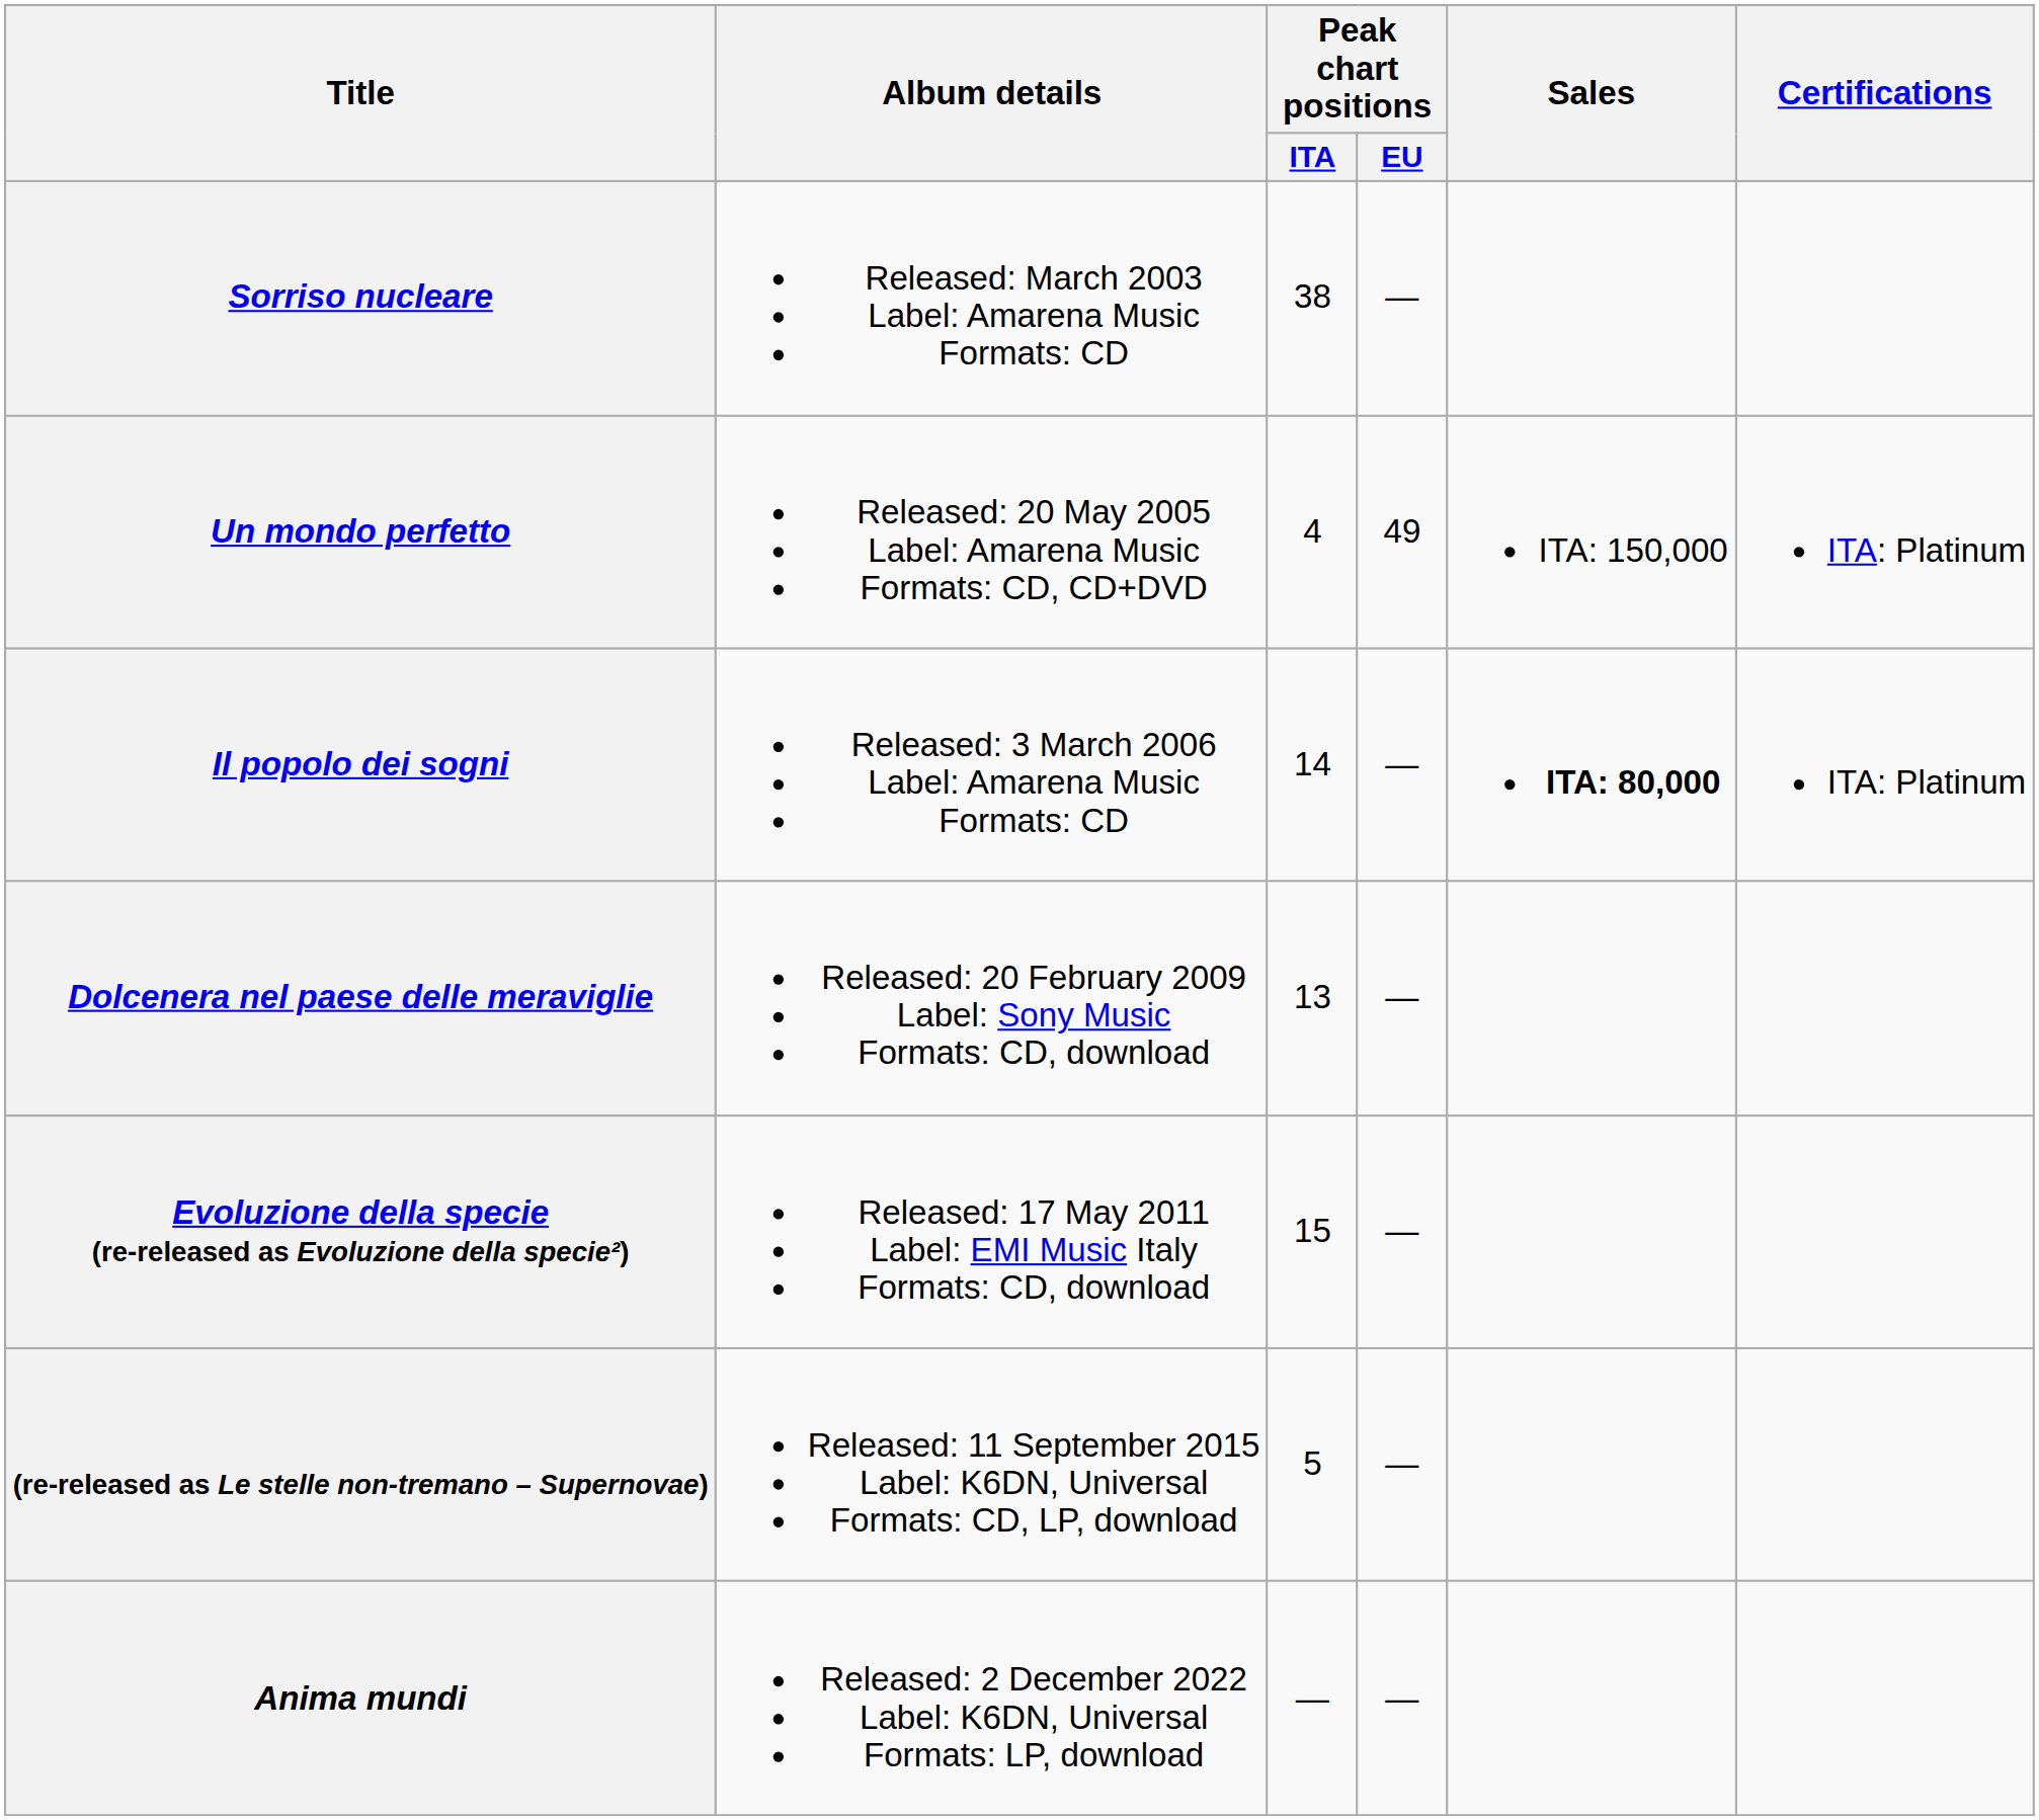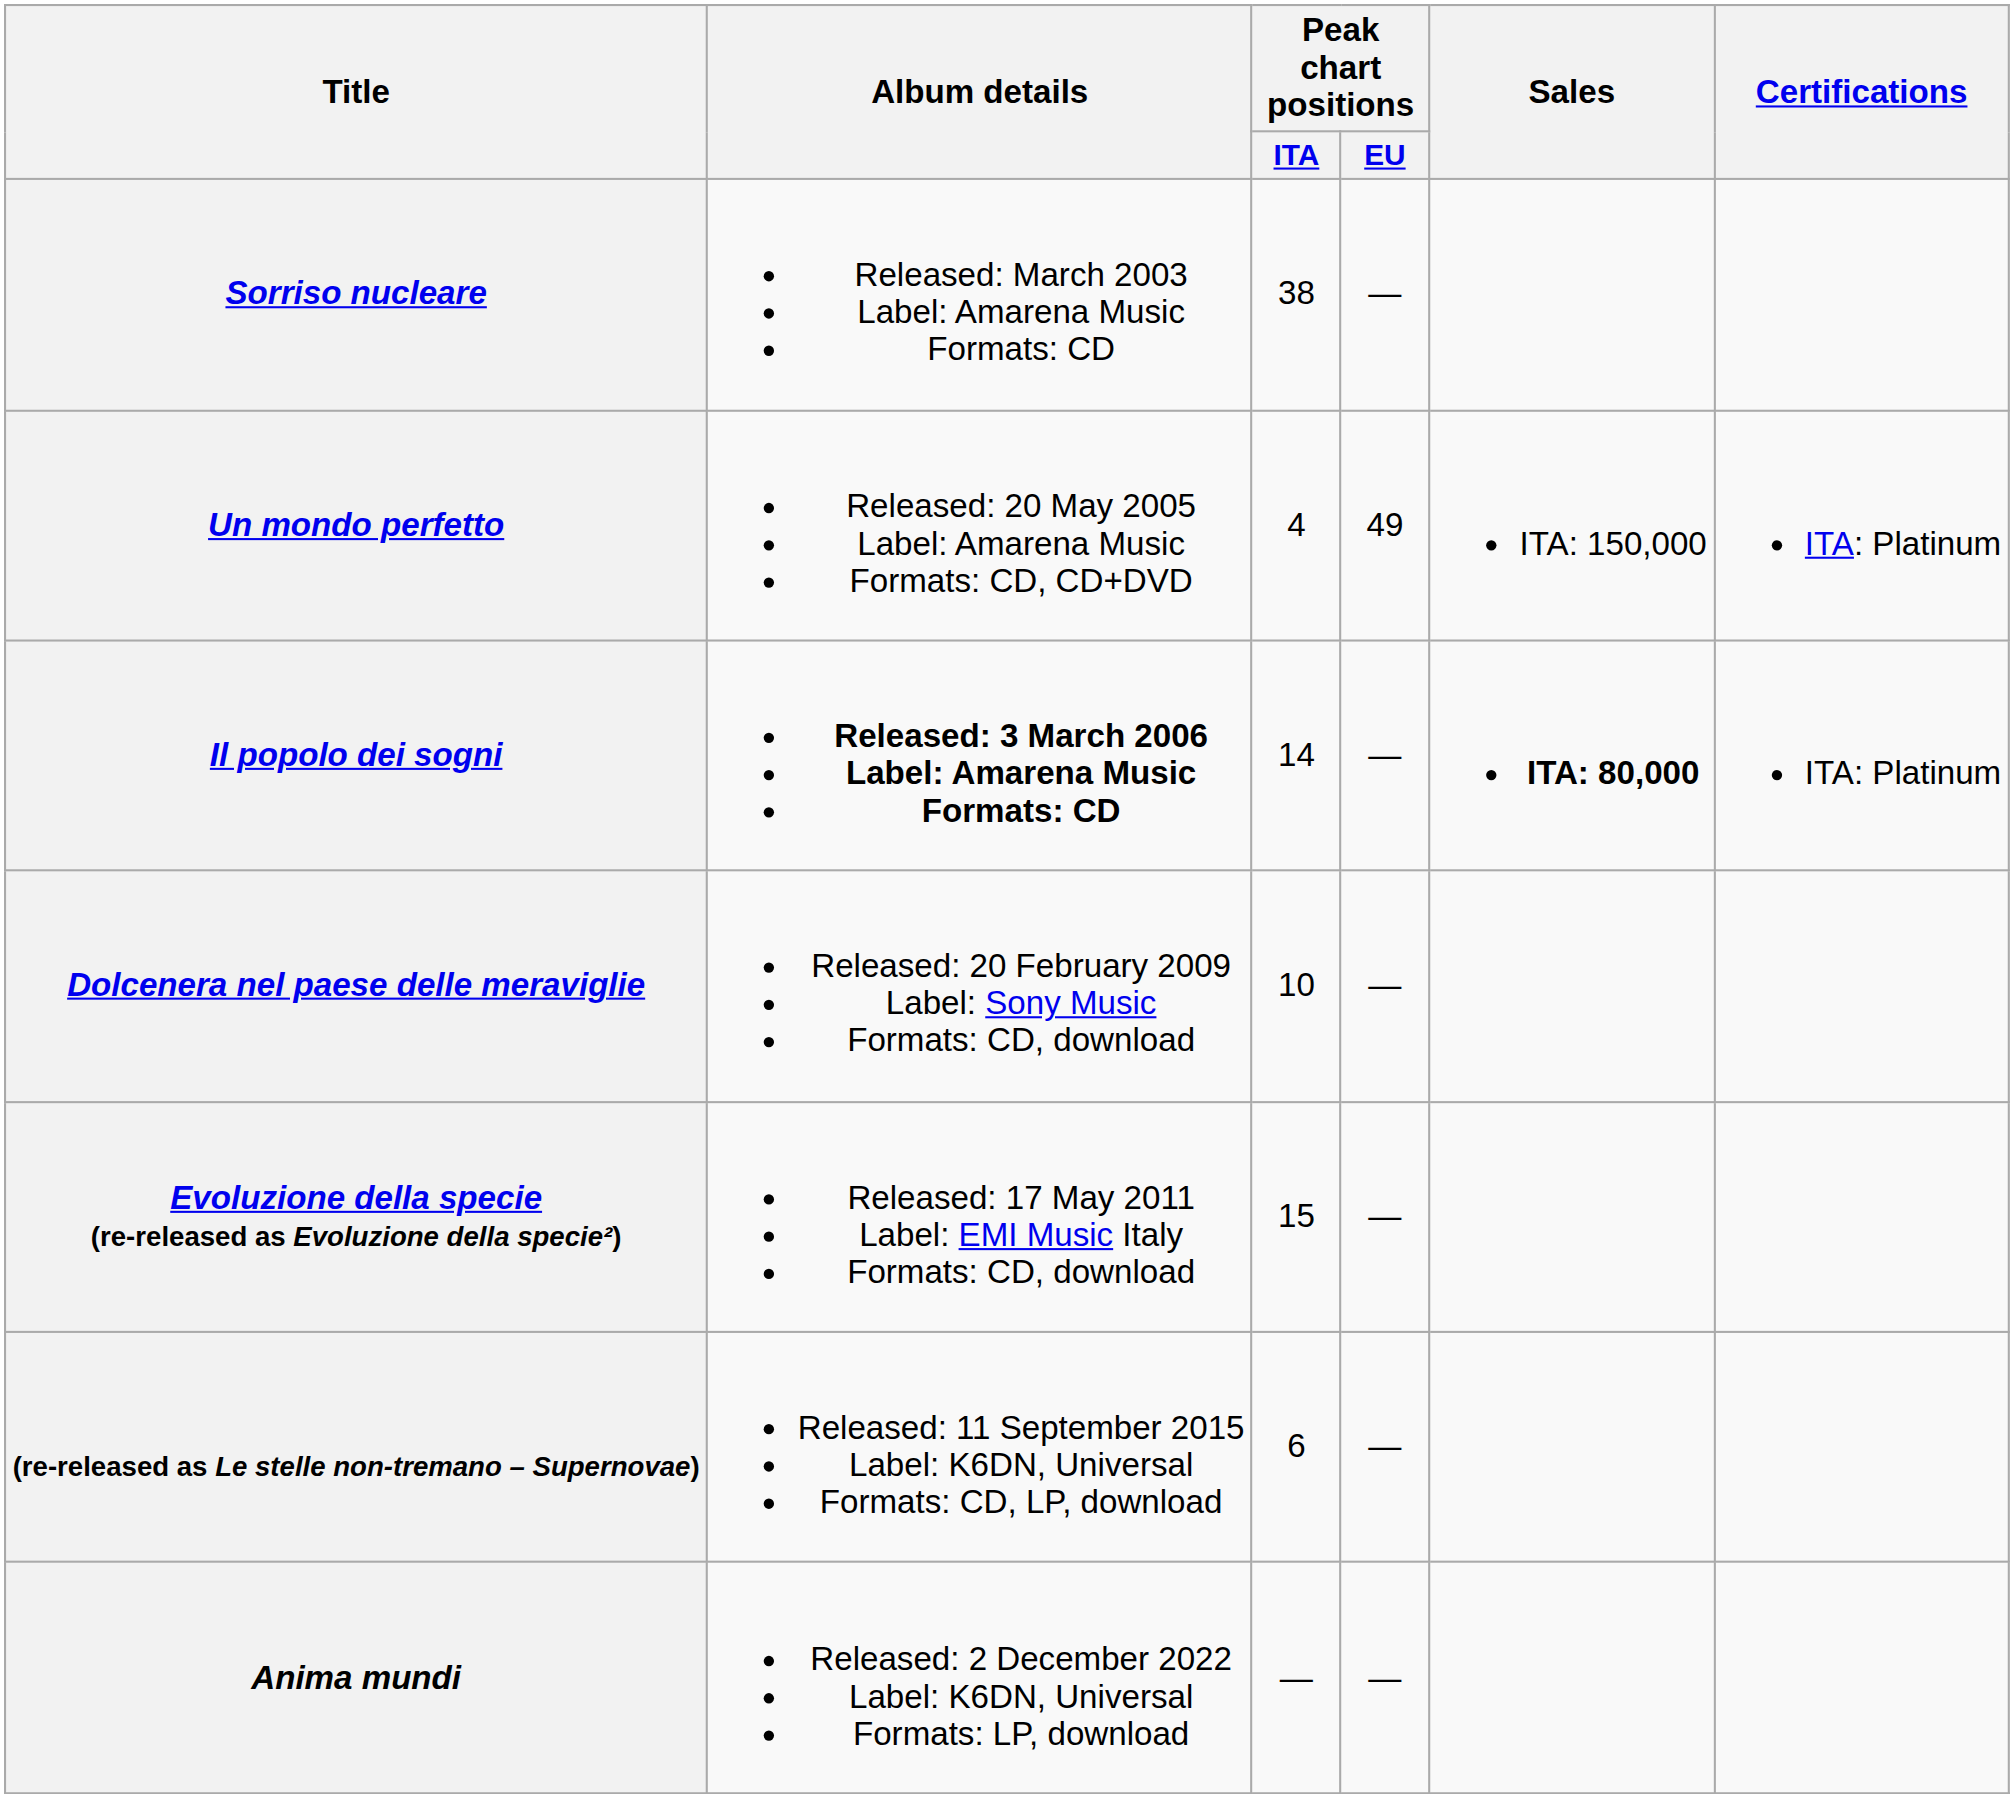Il popolo dei sogni | Album details: normal -> bold
Dolcenera nel paese delle meraviglie | Peak chart positions / ITA: 13 -> 10
(re-released as Le stelle non-tremano – Supernovae) | Peak chart positions / ITA: 5 -> 6
